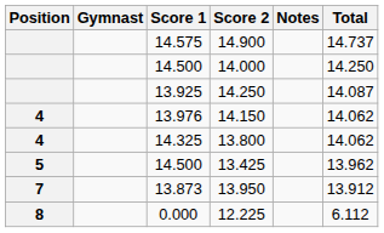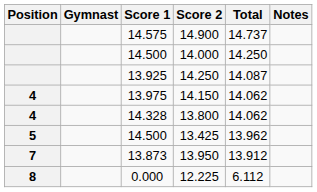columns swapped: Total <-> Notes
14.150 | Score 1: 13.976 -> 13.975
13.800 | Score 1: 14.325 -> 14.328
